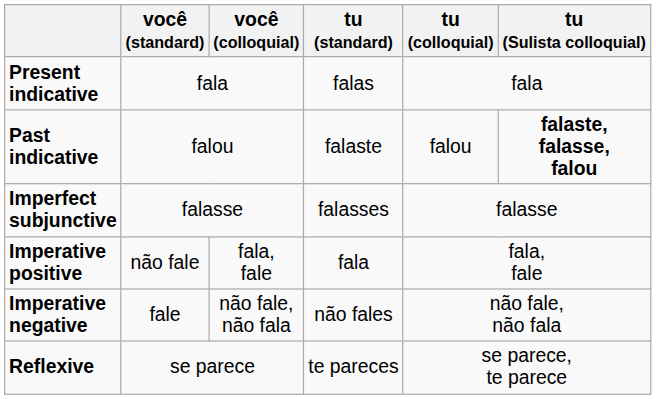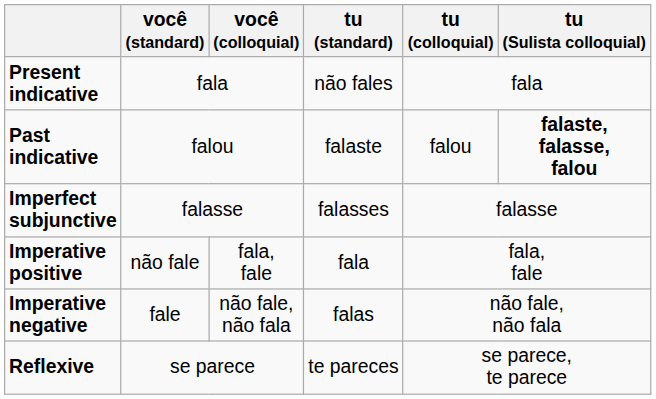Present indicative | tu (standard): falas -> não fales
Imperative negative | tu (standard): não fales -> falas
